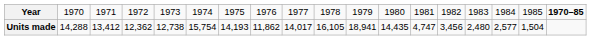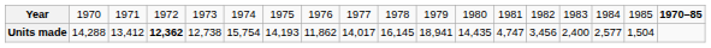Units made | column 4: normal -> bold
Units made | column 10: 16,105 -> 16,145
Units made | column 15: 2,480 -> 2,400
